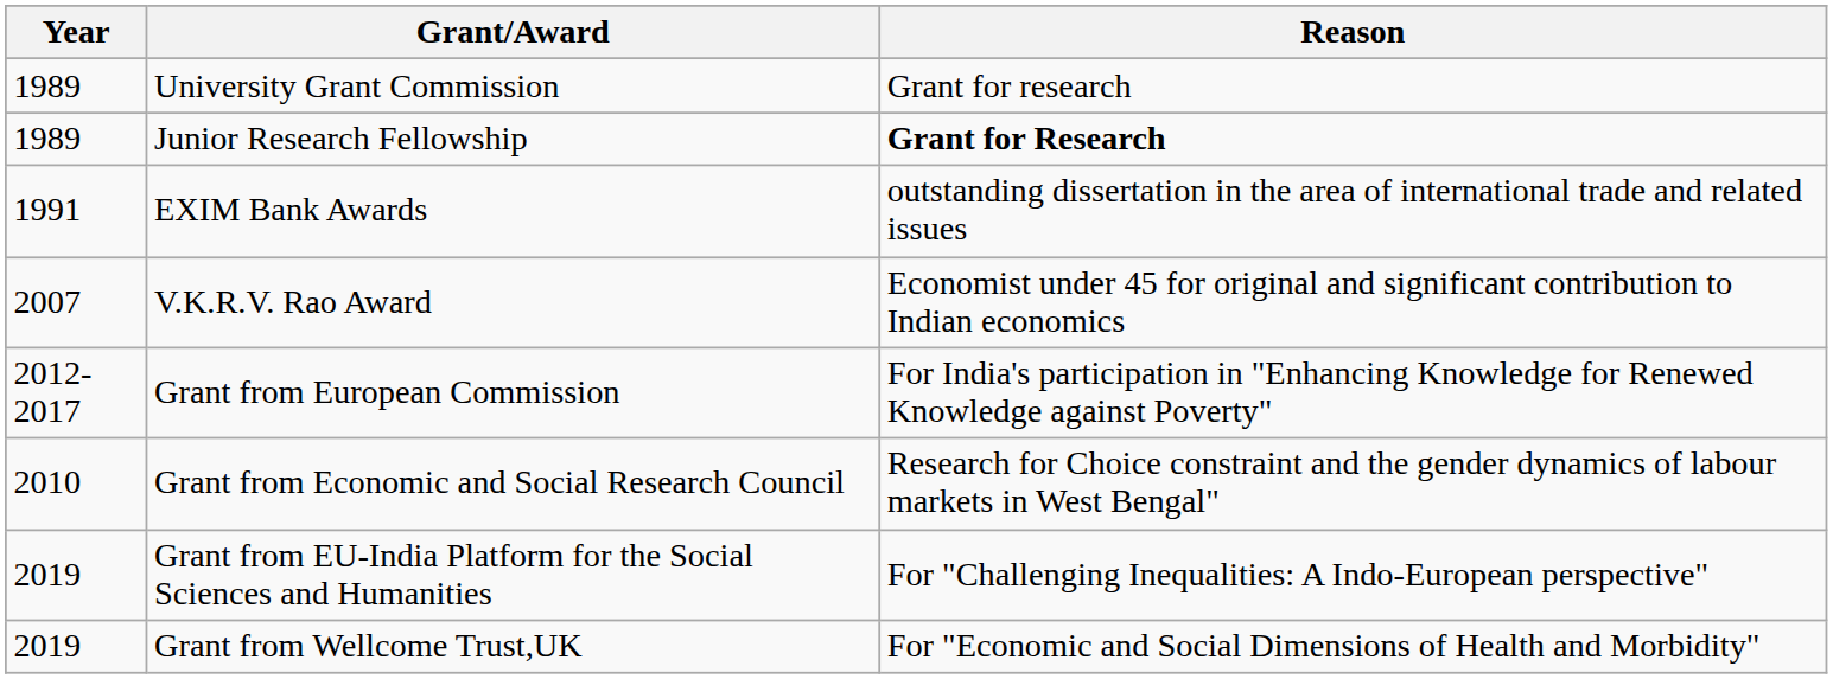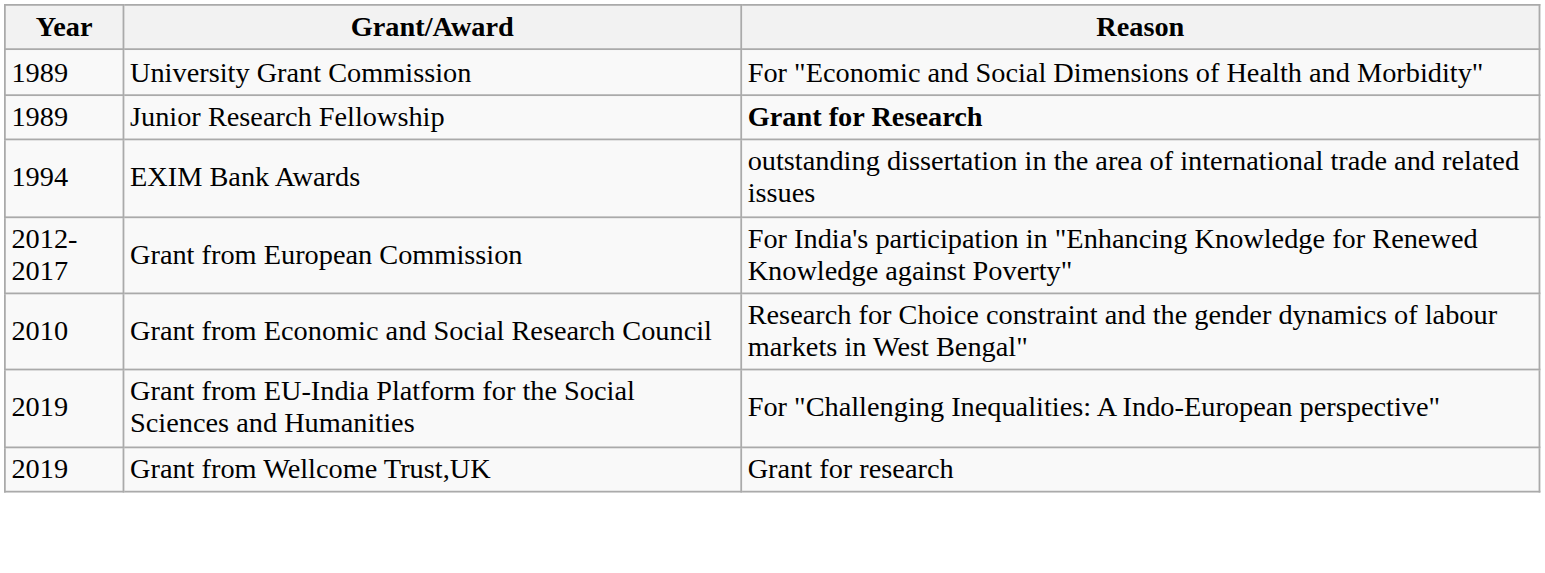University Grant Commission | Reason: Grant for research -> For "Economic and Social Dimensions of Health and Morbidity"
EXIM Bank Awards | Year: 1991 -> 1994
- row: 2007 | V.K.R.V. Rao Award | Economist under 45 for original and significant contribution to Indian economics
Grant from Wellcome Trust,UK | Reason: For "Economic and Social Dimensions of Health and Morbidity" -> Grant for research
